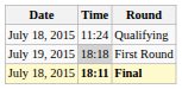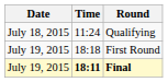First Round | Time: lightgrey background -> no background
Final | Date: July 18, 2015 -> July 19, 2015
